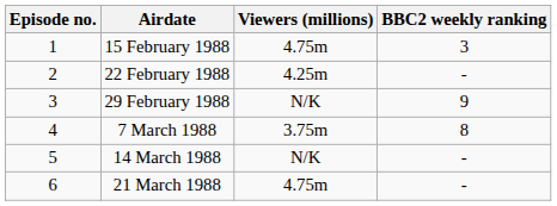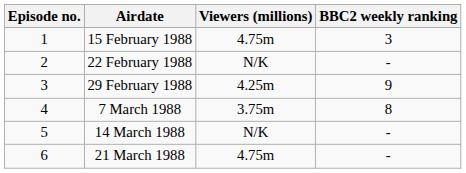22 February 1988 | Viewers (millions): 4.25m -> N/K
29 February 1988 | Viewers (millions): N/K -> 4.25m
